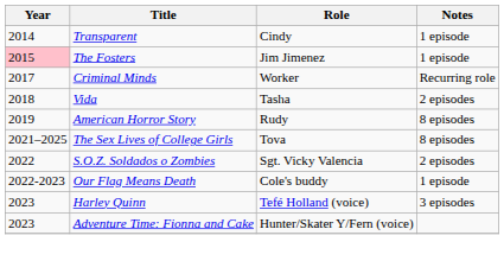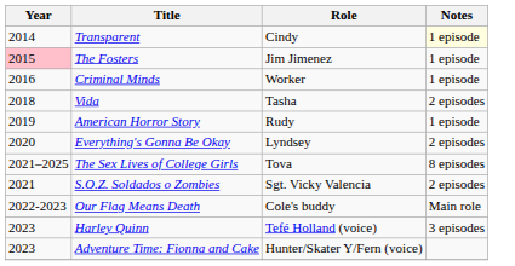Transparent | Notes: no background -> lightyellow background
Criminal Minds | Year: 2017 -> 2016
Criminal Minds | Notes: Recurring role -> 1 episode
American Horror Story | Notes: 8 episodes -> 1 episode
+ row: 2020 | Everything's Gonna Be Okay | Lyndsey | 2 episodes
S.O.Z. Soldados o Zombies | Year: 2022 -> 2021
Our Flag Means Death | Notes: 1 episode -> Main role
